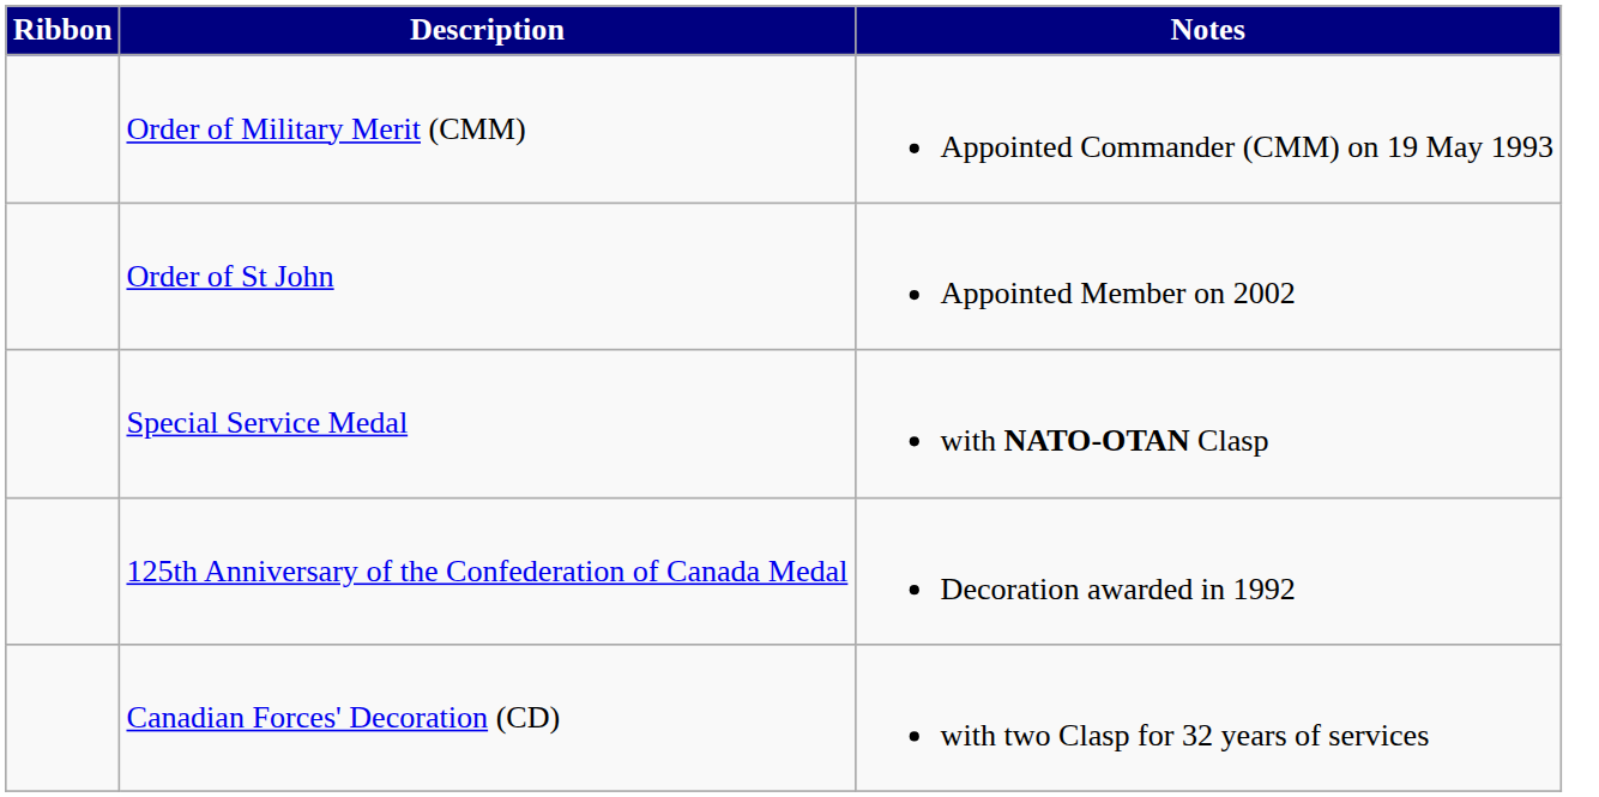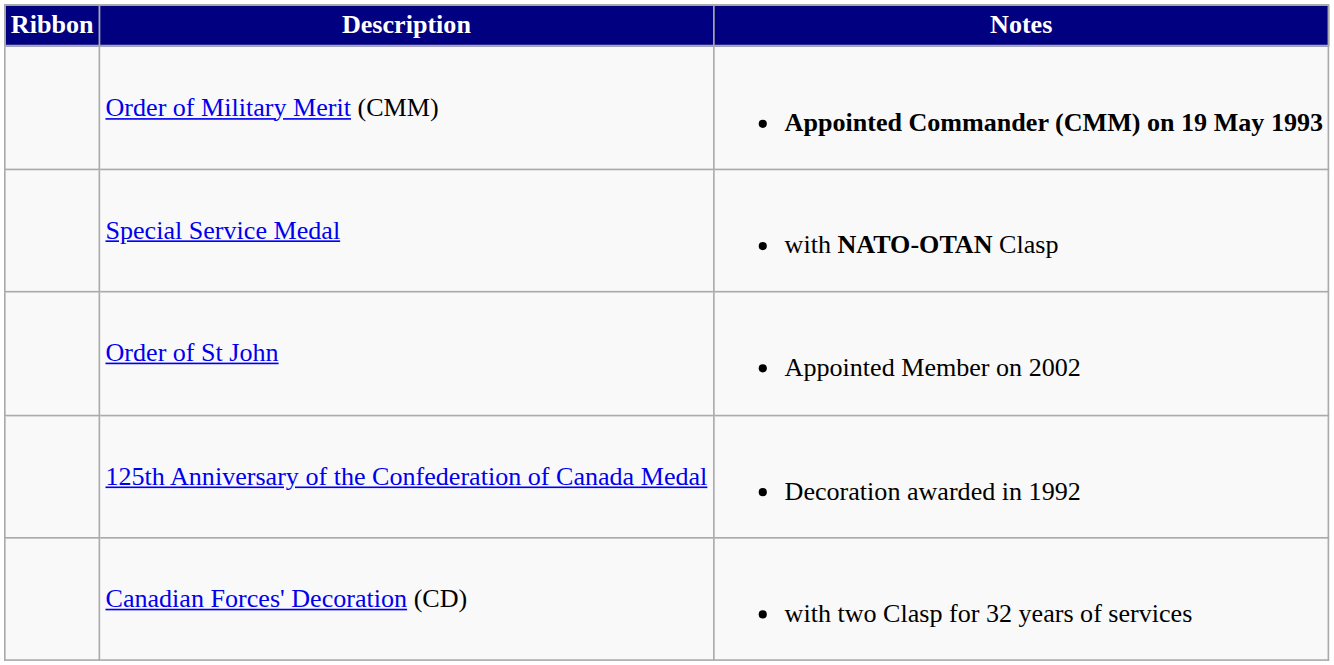Order of Military Merit (CMM) | Notes: normal -> bold
rows swapped: Order of St John <-> Special Service Medal
